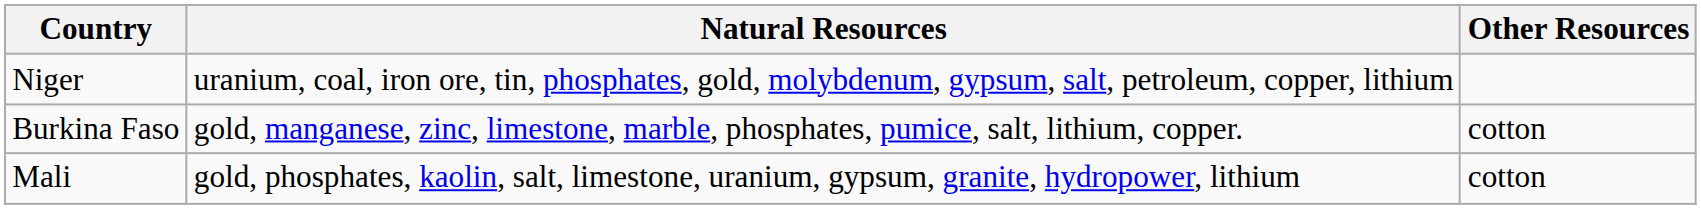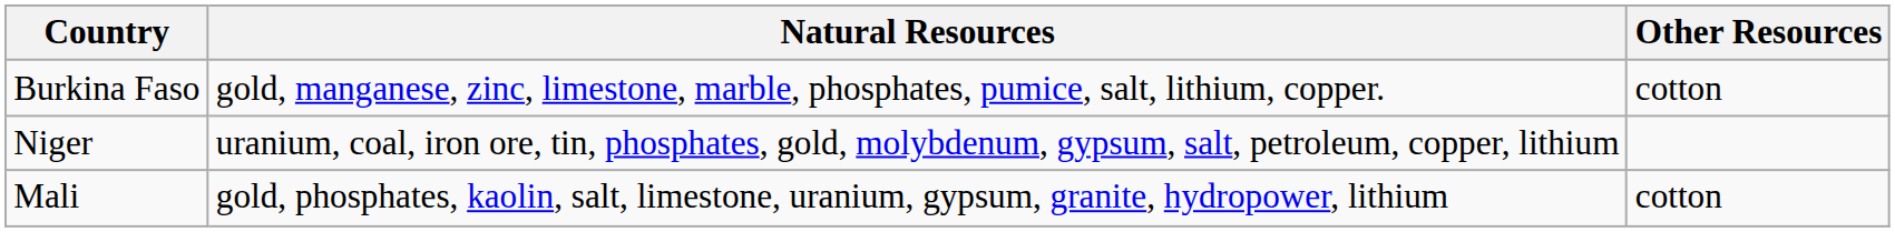rows swapped: Niger <-> Burkina Faso
